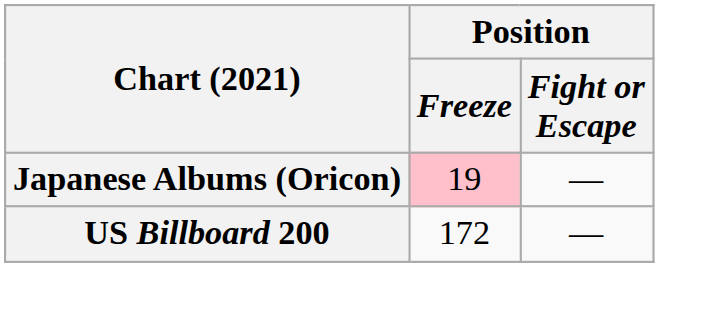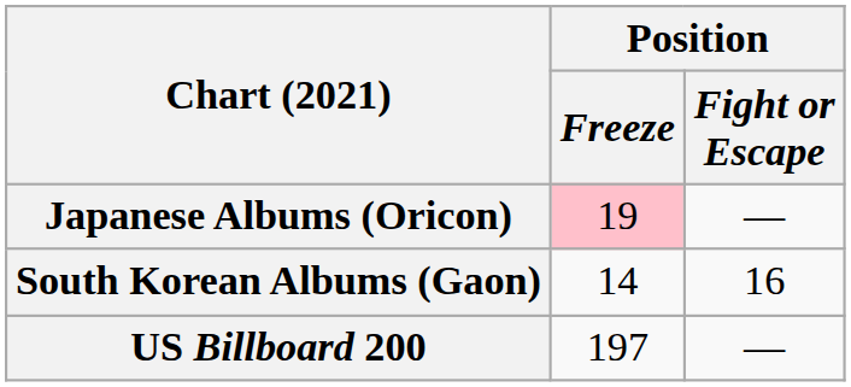+ row: South Korean Albums (Gaon) | 14 | 16
US Billboard 200 | Position / Freeze: 172 -> 197
